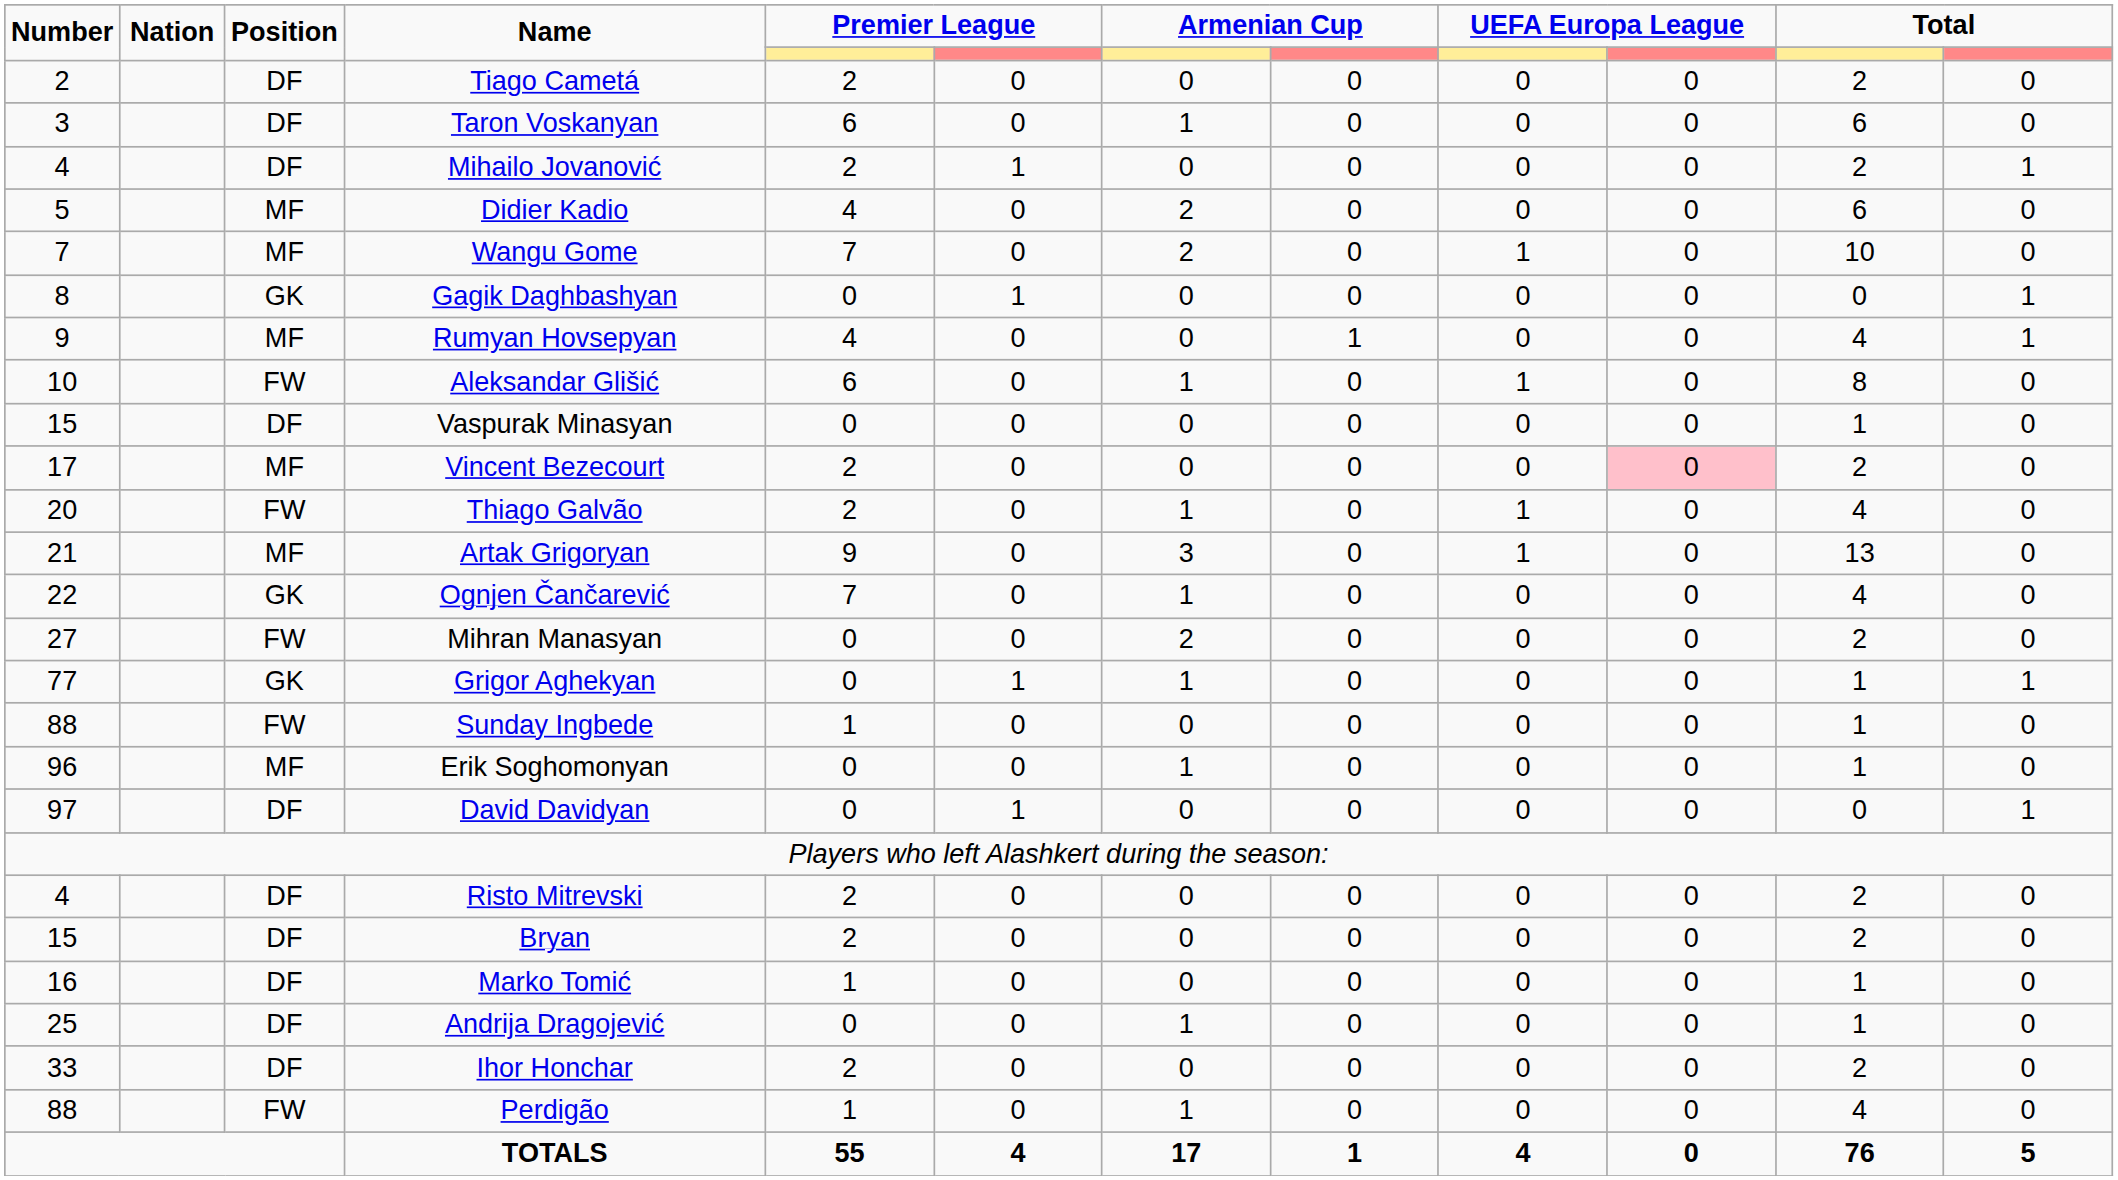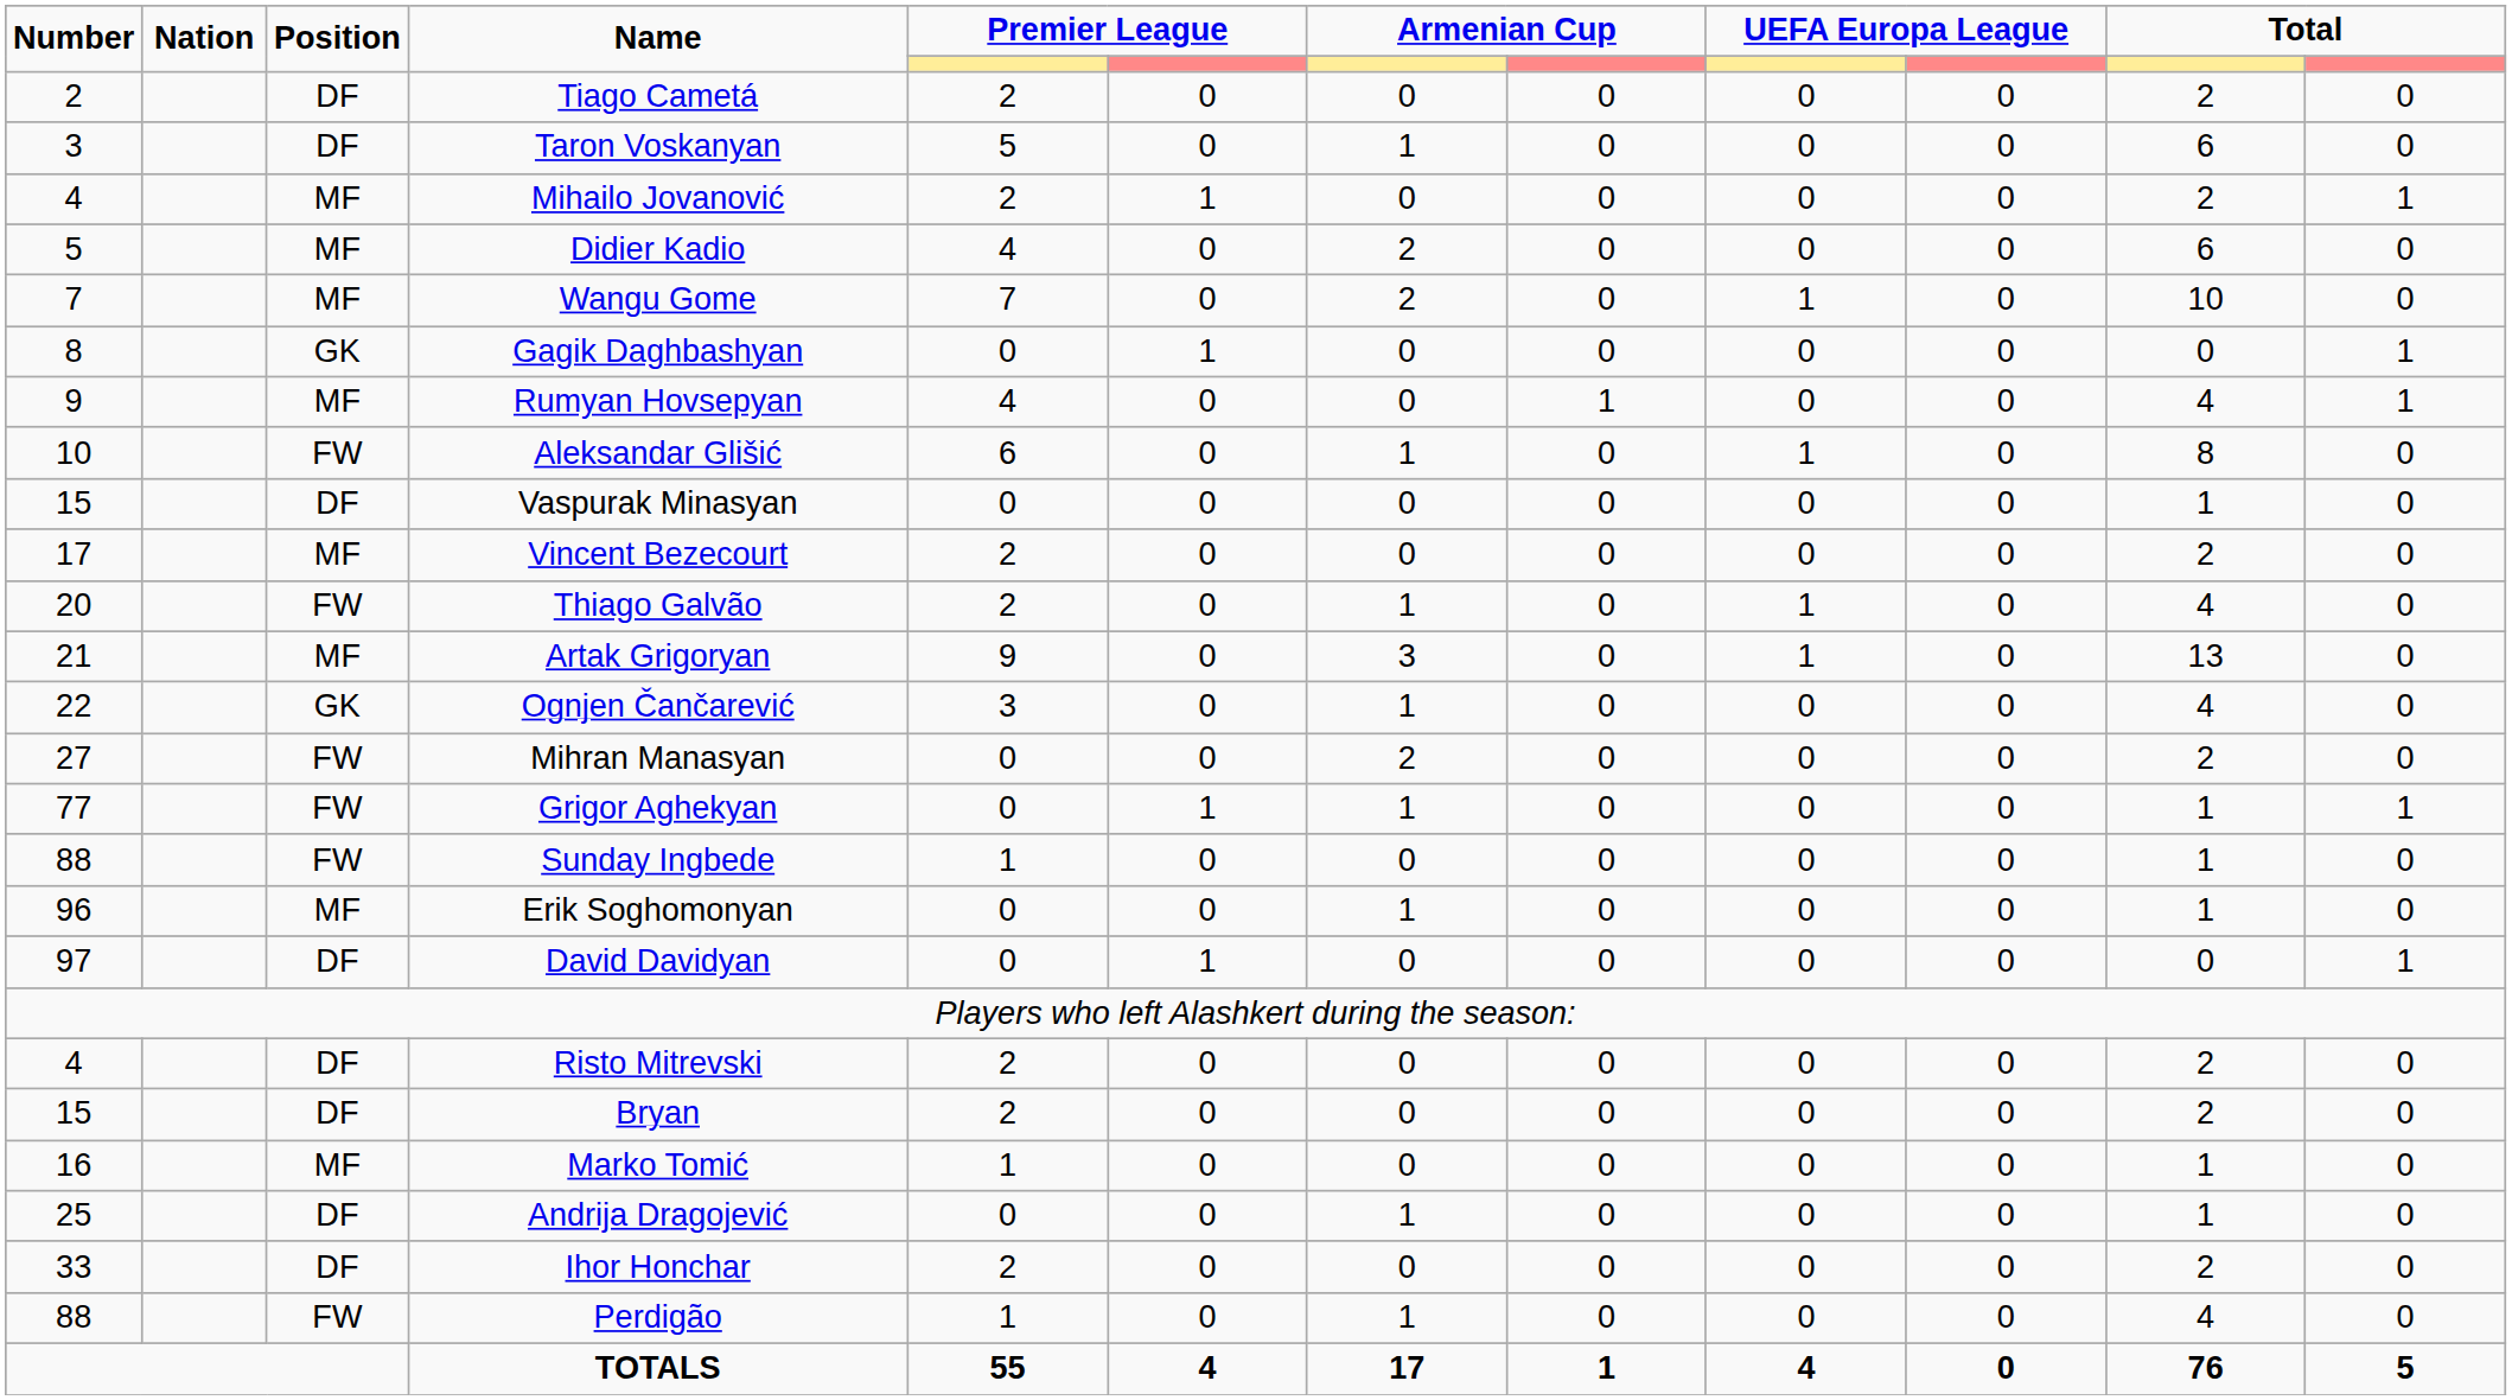Taron Voskanyan | column 5: 6 -> 5
Mihailo Jovanović | Position: DF -> MF
Vincent Bezecourt | column 10: pink background -> no background
Ognjen Čančarević | column 5: 7 -> 3
Grigor Aghekyan | Position: GK -> FW
Marko Tomić | Position: DF -> MF
